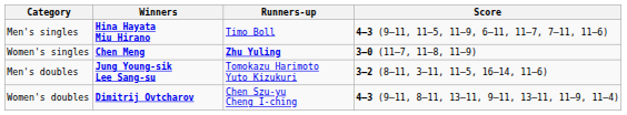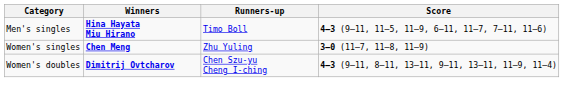Women's singles | Runners-up: bold -> normal
- row: Men's doubles | Jung Young-sik Lee Sang-su | Tomokazu Harimoto Yuto Kizukuri | 3–2 (8–11, 3–11, 11–5, 16–14, 11–6)
